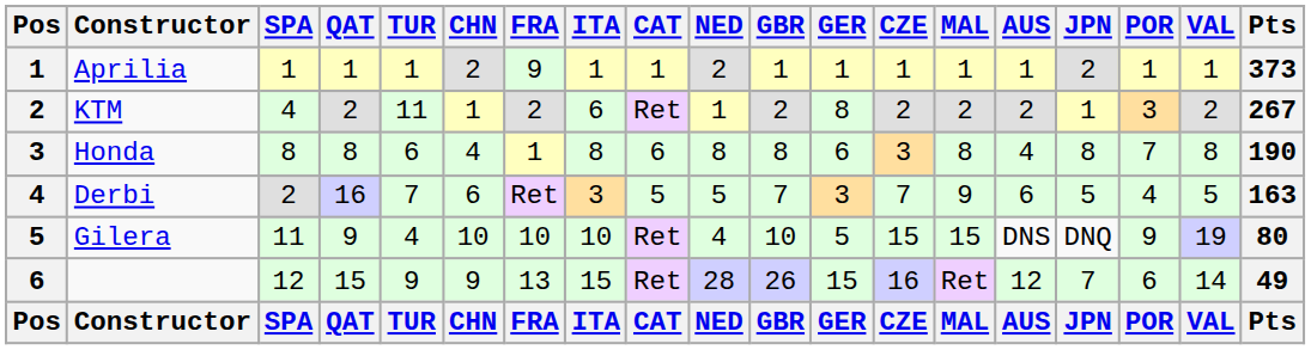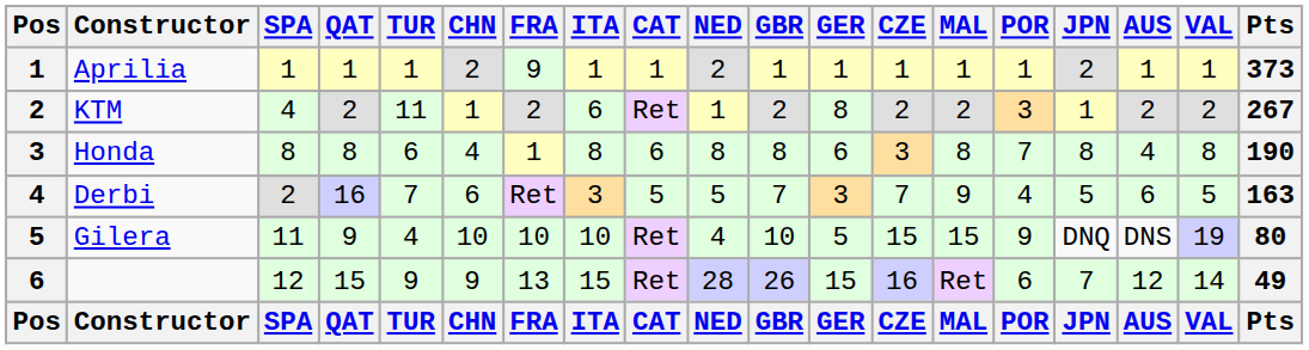columns swapped: AUS <-> POR
